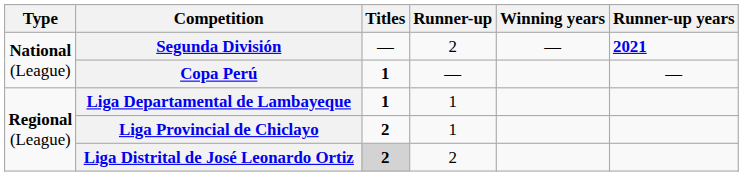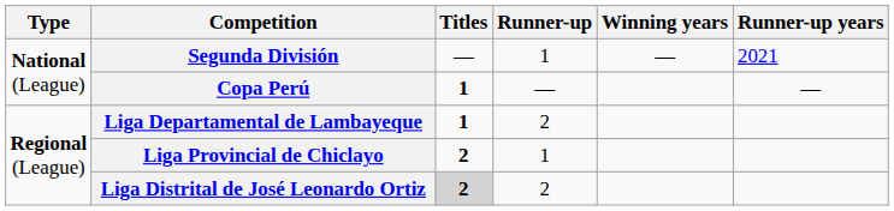Segunda División | Runner-up: 2 -> 1
Segunda División | Runner-up years: bold -> normal
Liga Departamental de Lambayeque | Runner-up: 1 -> 2
